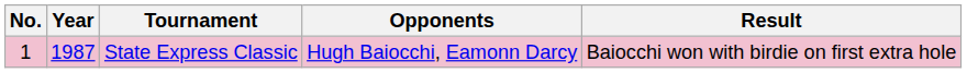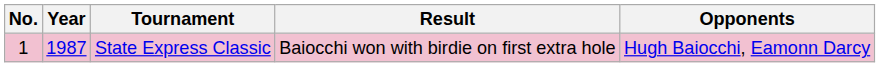columns swapped: Opponents <-> Result
